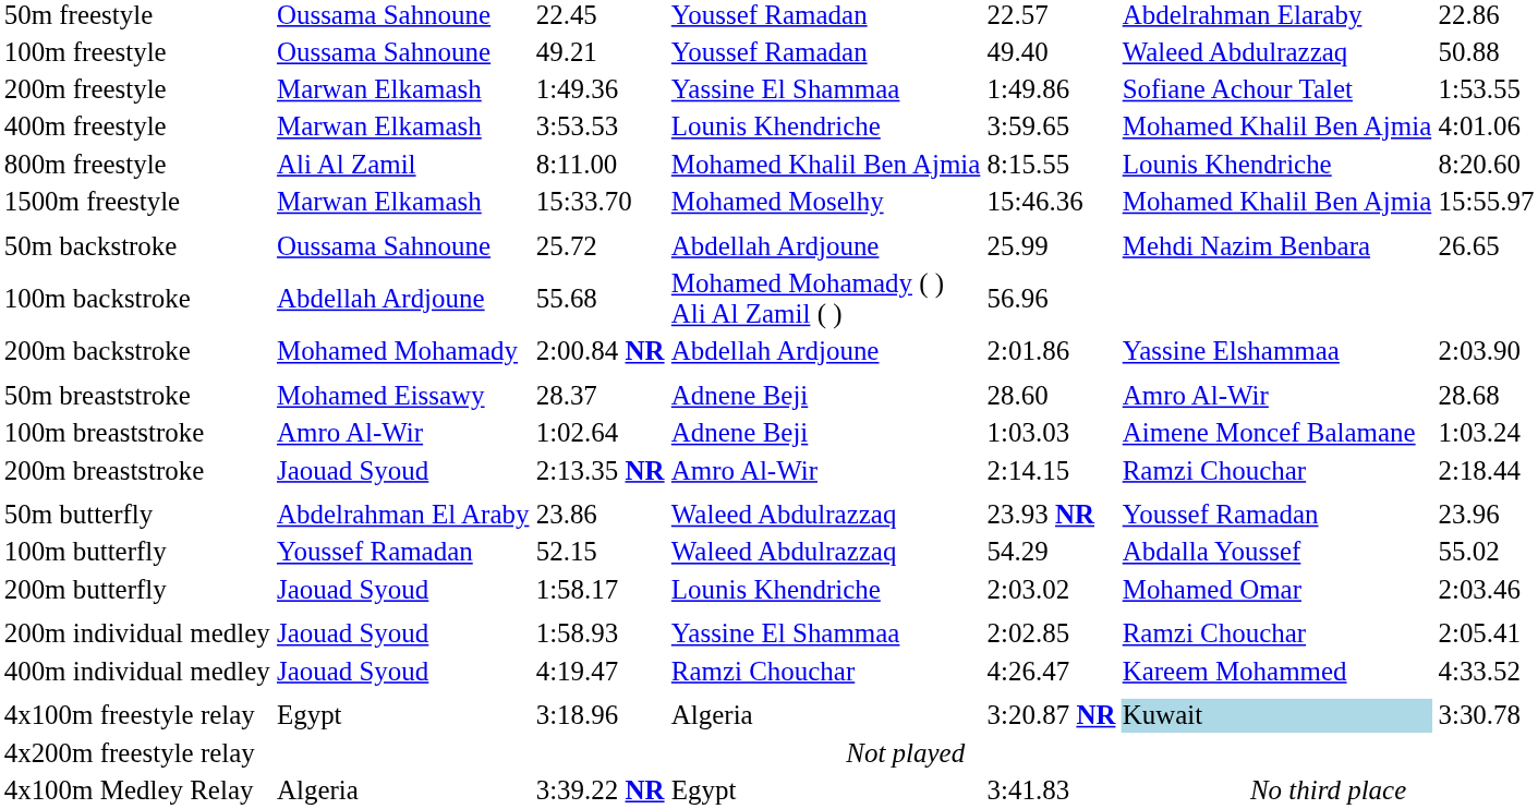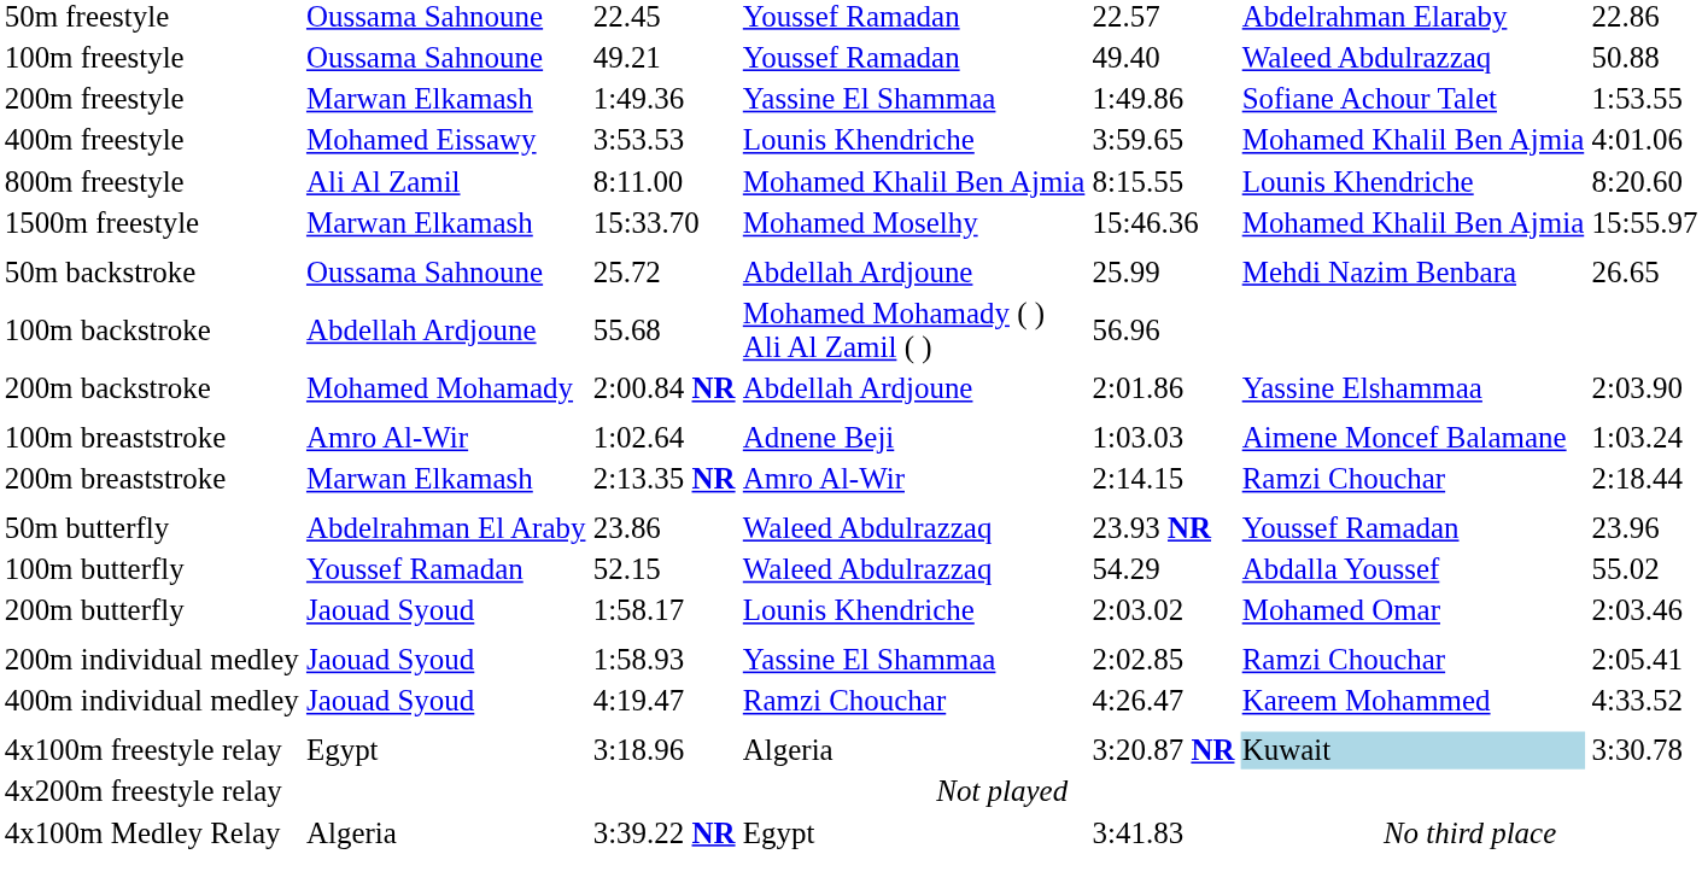400m freestyle | column 2: Marwan Elkamash -> Mohamed Eissawy
- row: 50m breaststroke | Mohamed Eissawy | 28.37 | Adnene Beji | 28.60 | Amro Al-Wir | 28.68
200m breaststroke | column 2: Jaouad Syoud -> Marwan Elkamash
